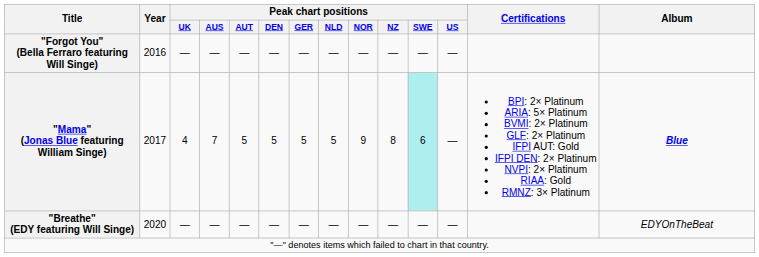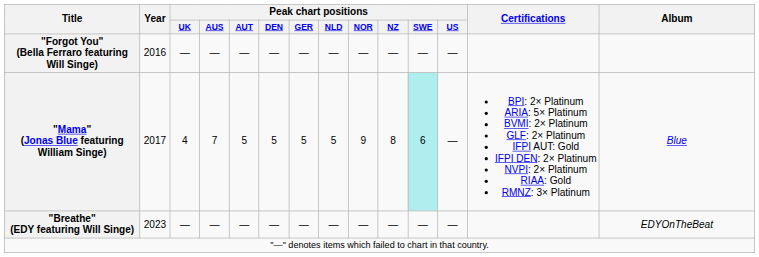"Mama" (Jonas Blue featuring William Singe) | Album: bold -> normal
"Breathe" (EDY featuring Will Singe) | Year: 2020 -> 2023
